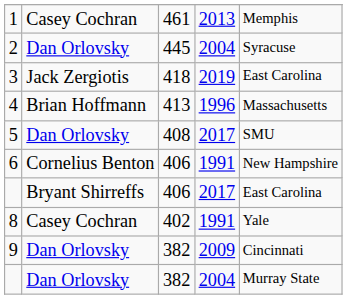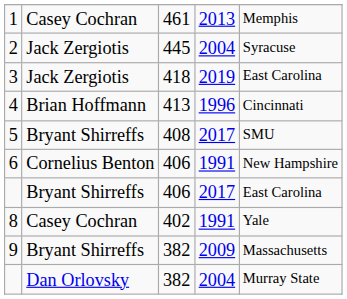2 | column 2: Dan Orlovsky -> Jack Zergiotis
4 | column 5: Massachusetts -> Cincinnati
5 | column 2: Dan Orlovsky -> Bryant Shirreffs
9 | column 2: Dan Orlovsky -> Bryant Shirreffs
9 | column 5: Cincinnati -> Massachusetts
